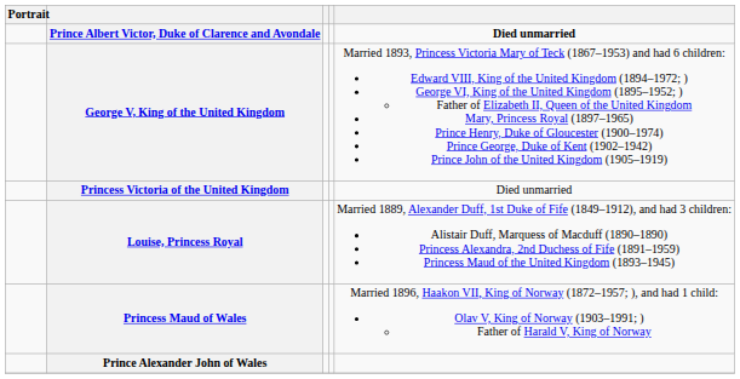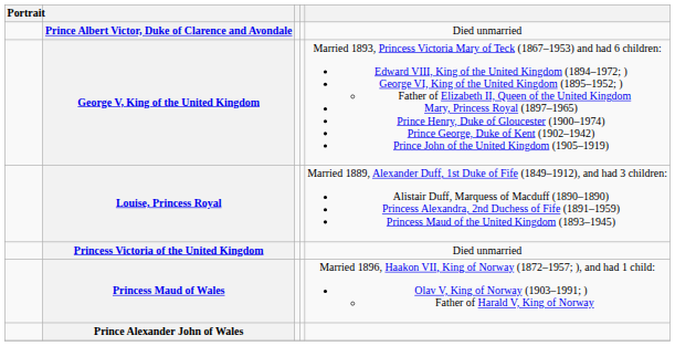Prince Albert Victor, Duke of Clarence and Avondale | column 5: bold -> normal
rows swapped: Louise, Princess Royal <-> Princess Victoria of the United Kingdom
